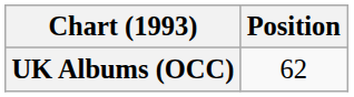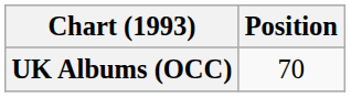UK Albums (OCC) | Position: 62 -> 70
